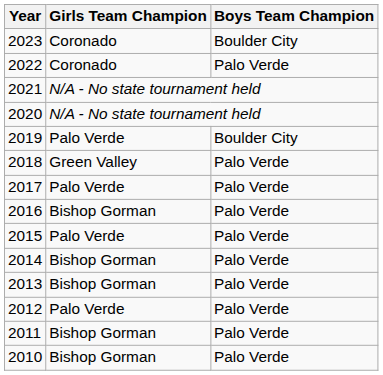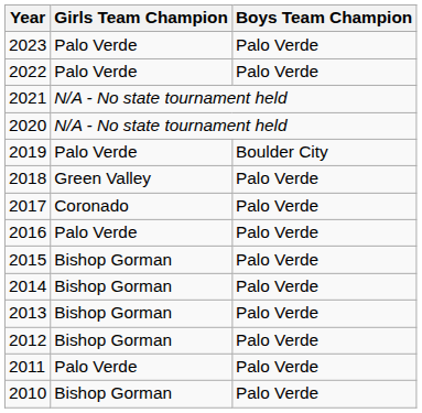2023 | Girls Team Champion: Coronado -> Palo Verde
2023 | Boys Team Champion: Boulder City -> Palo Verde
2022 | Girls Team Champion: Coronado -> Palo Verde
2017 | Girls Team Champion: Palo Verde -> Coronado
2016 | Girls Team Champion: Bishop Gorman -> Palo Verde
2015 | Girls Team Champion: Palo Verde -> Bishop Gorman
2012 | Girls Team Champion: Palo Verde -> Bishop Gorman
2011 | Girls Team Champion: Bishop Gorman -> Palo Verde
